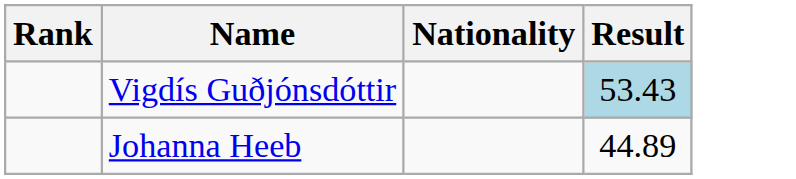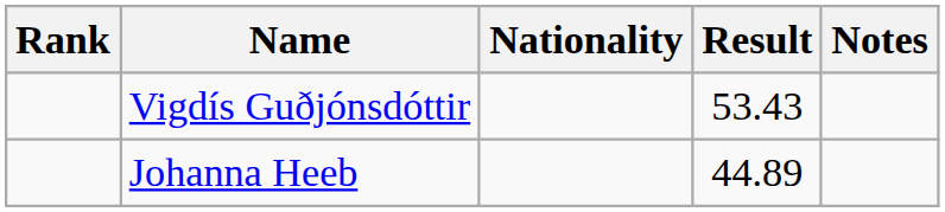+ column: Notes
Vigdís Guðjónsdóttir | Result: lightblue background -> no background
